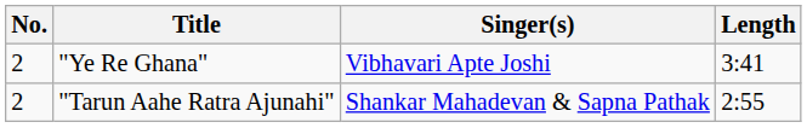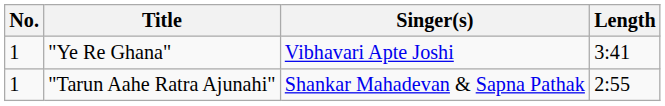"Ye Re Ghana" | No.: 2 -> 1
"Tarun Aahe Ratra Ajunahi" | No.: 2 -> 1
